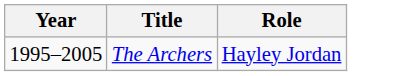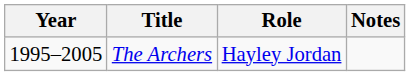+ column: Notes
